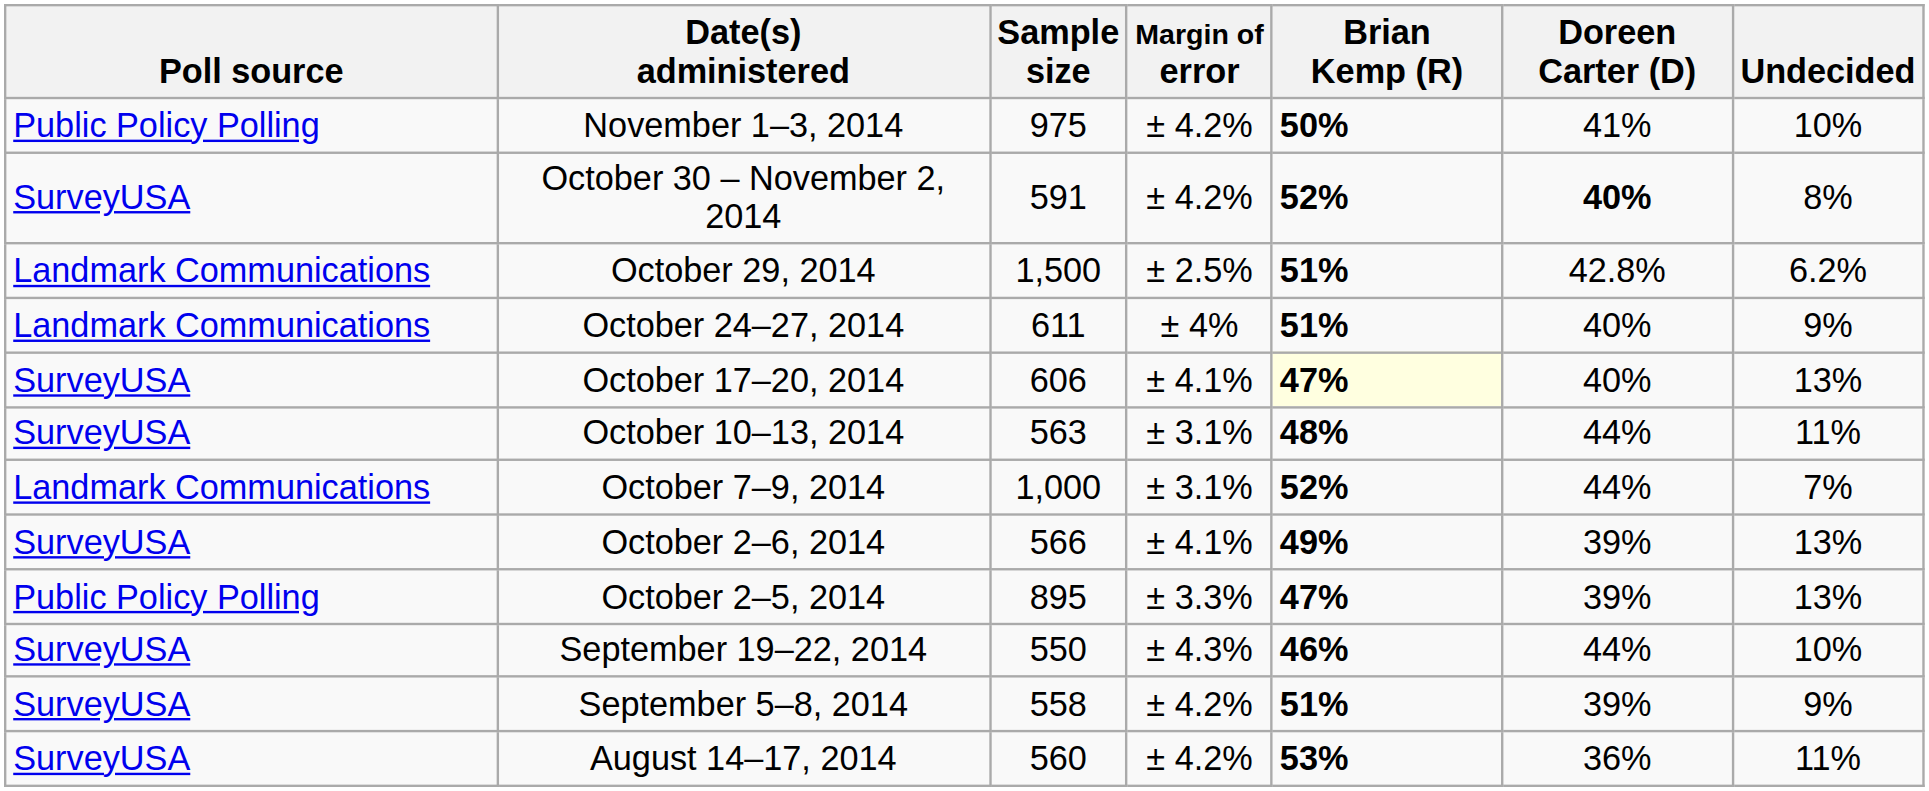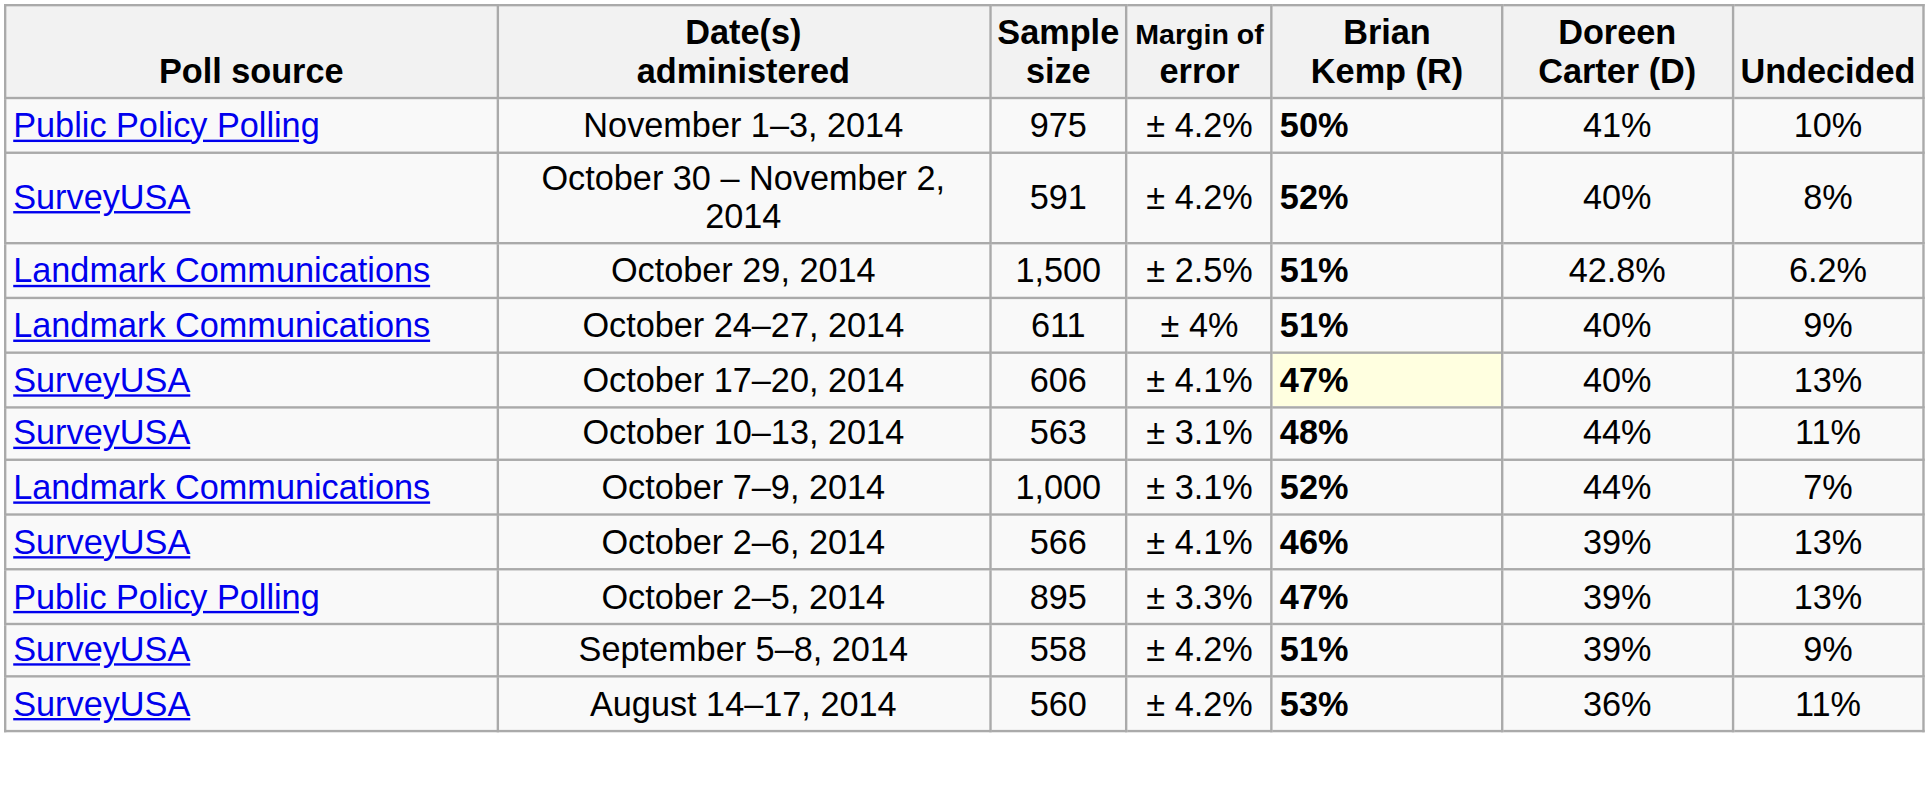October 30 – November 2, 2014 | Doreen Carter (D): bold -> normal
October 2–6, 2014 | Brian Kemp (R): 49% -> 46%
- row: SurveyUSA | September 19–22, 2014 | 550 | ± 4.3% | 46% | 44% | 10%
